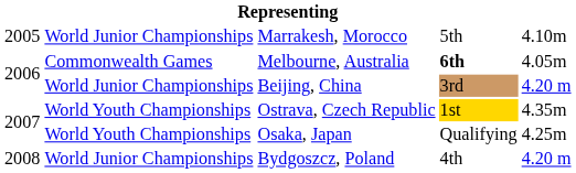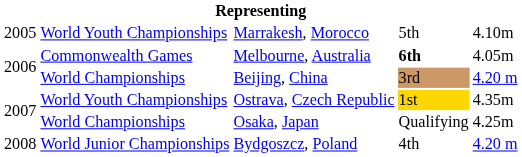Marrakesh, Morocco | column 2: World Junior Championships -> World Youth Championships
Beijing, China | column 2: World Junior Championships -> World Championships
Osaka, Japan | column 2: World Youth Championships -> World Championships
